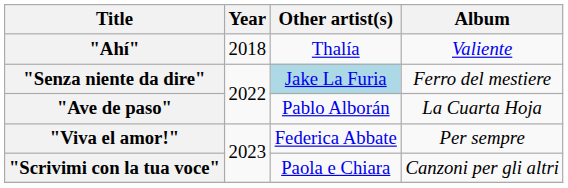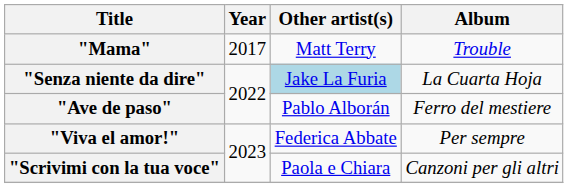+ row: "Mama" | 2017 | Matt Terry | Trouble
- row: "Ahí" | 2018 | Thalía | Valiente
"Senza niente da dire" | Album: Ferro del mestiere -> La Cuarta Hoja
"Ave de paso" | Album: La Cuarta Hoja -> Ferro del mestiere
